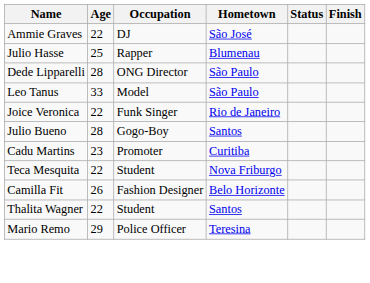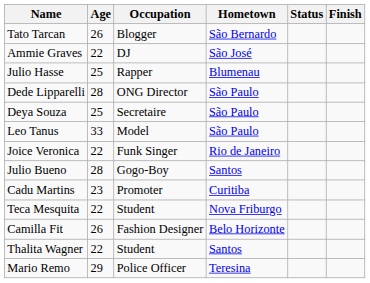+ row: Tato Tarcan | 26 | Blogger | São Bernardo
+ row: Deya Souza | 25 | Secretaire | São Paulo
